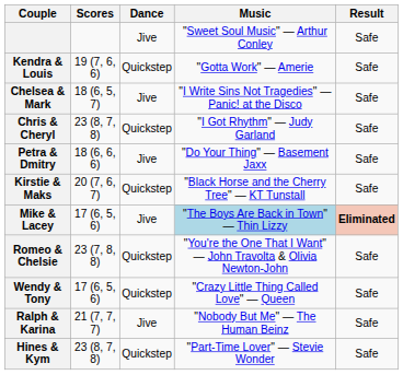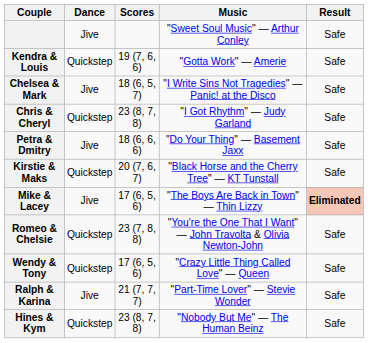columns swapped: Scores <-> Dance
Mike & Lacey | Music: lightblue background -> no background
Ralph & Karina | Music: "Nobody But Me" — The Human Beinz -> "Part-Time Lover" — Stevie Wonder
Hines & Kym | Music: "Part-Time Lover" — Stevie Wonder -> "Nobody But Me" — The Human Beinz
